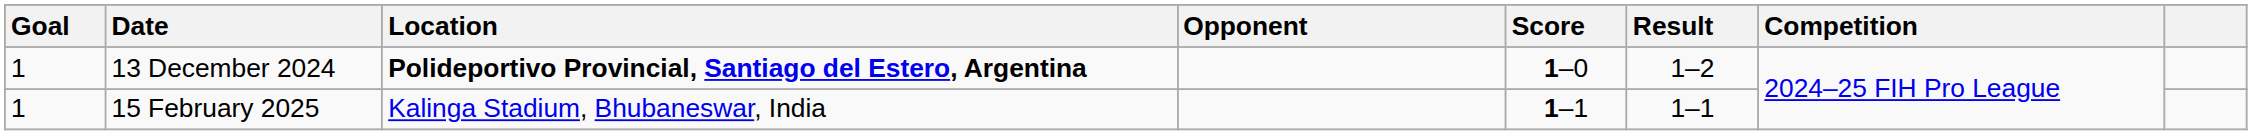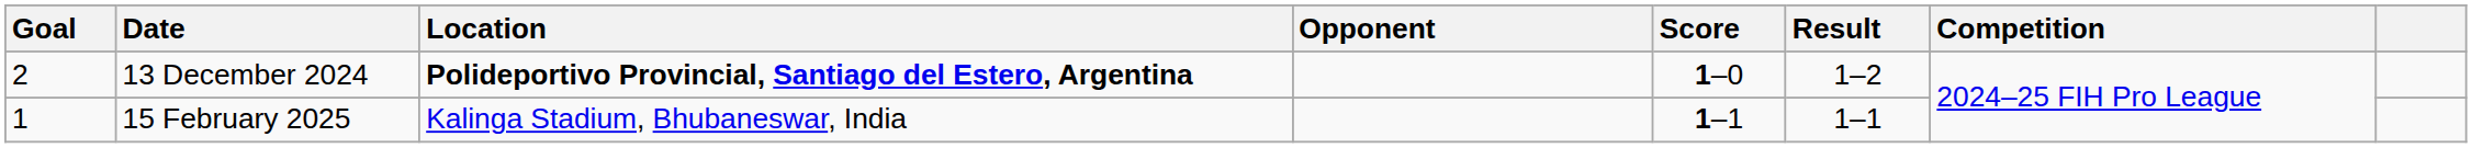13 December 2024 | Goal: 1 -> 2
